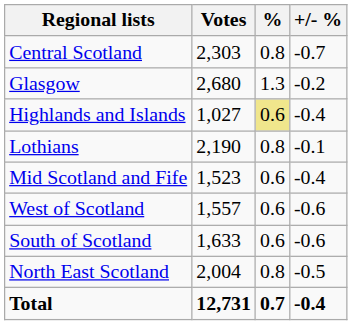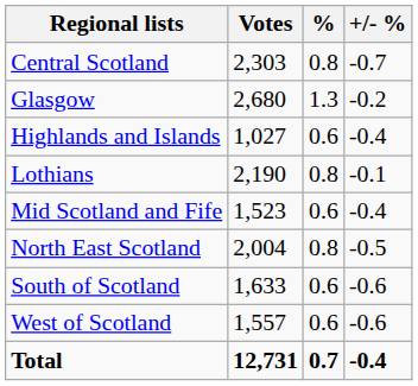Highlands and Islands | %: khaki background -> no background
rows swapped: North East Scotland <-> West of Scotland
